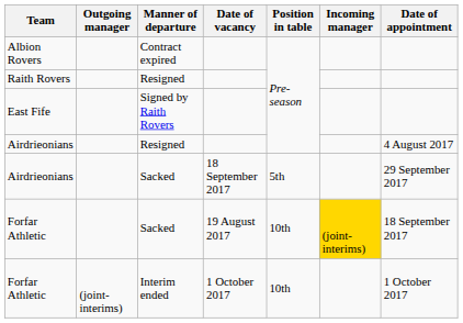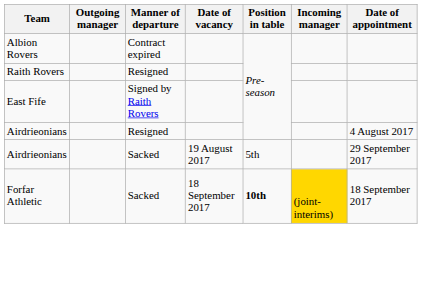Airdrieonians / Sacked | Date of vacancy: 18 September 2017 -> 19 August 2017
Forfar Athletic / Sacked | Date of vacancy: 19 August 2017 -> 18 September 2017
Forfar Athletic / Sacked | Position in table: normal -> bold
- row: Forfar Athletic | (joint-interims) | Interim ended | 1 October 2017 | 10th | 1 October 2017
